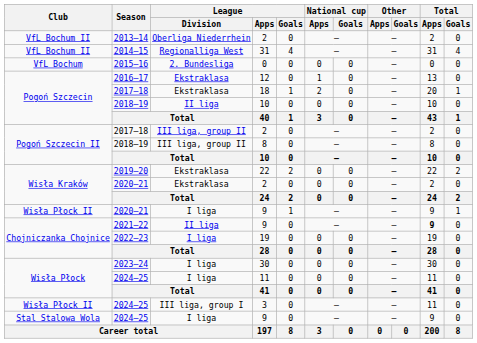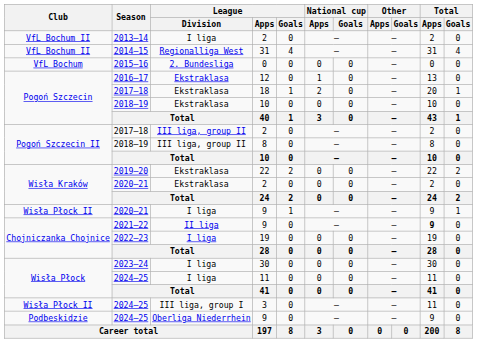2013–14 / 2 | League / Division: Oberliga Niederrhein -> I liga
2018–19 / 10 | League / Division: II liga -> Ekstraklasa
2024–25 / 9 | Club: Stal Stalowa Wola -> Podbeskidzie
2024–25 / 9 | League / Division: I liga -> Oberliga Niederrhein
